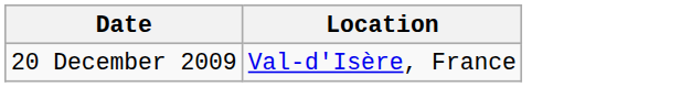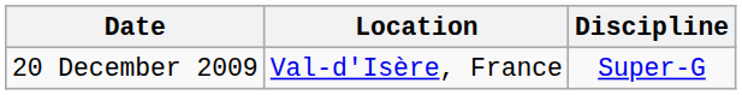+ column: Discipline | Super-G
